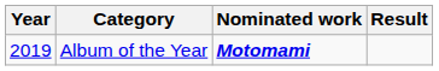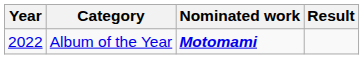Album of the Year | Year: 2019 -> 2022
